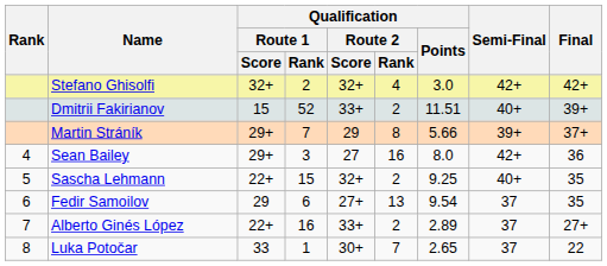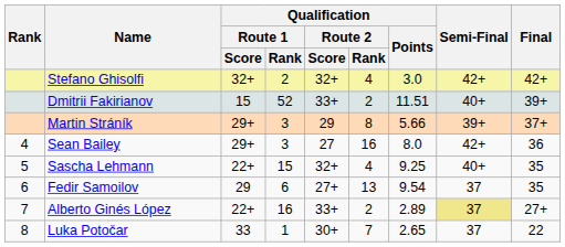Martin Stráník | Qualification / Route 1 / Rank: 7 -> 3
Sascha Lehmann | Qualification / Route 2 / Rank: 2 -> 4
Alberto Ginés López | Semi-Final: no background -> khaki background
